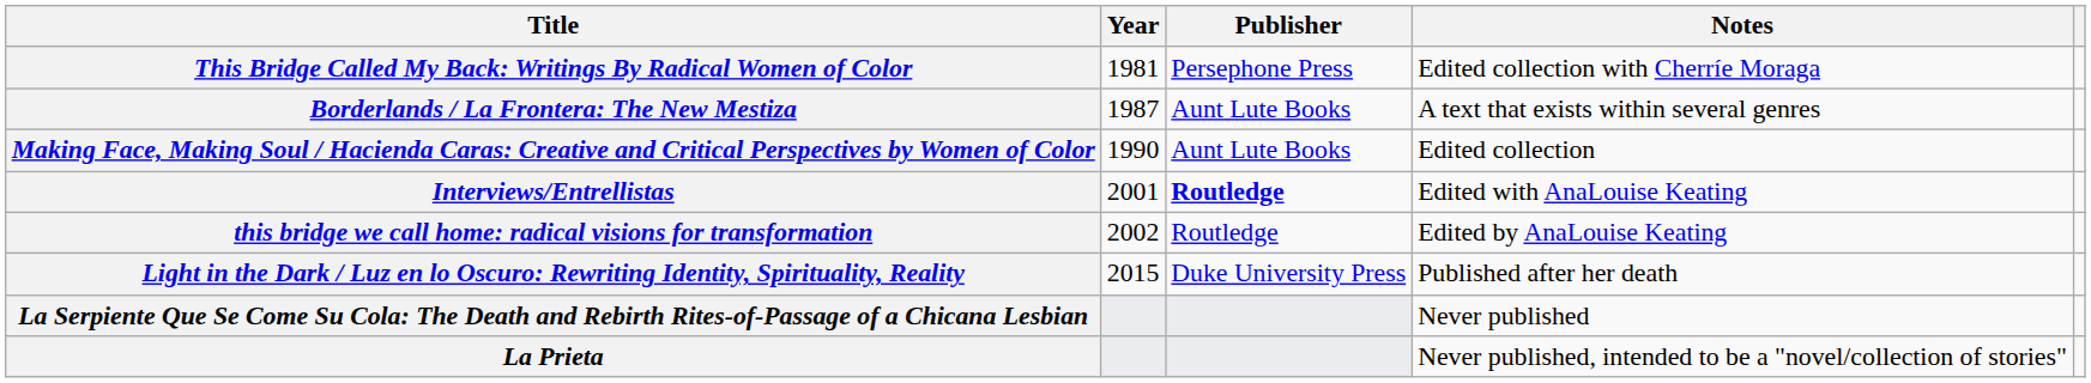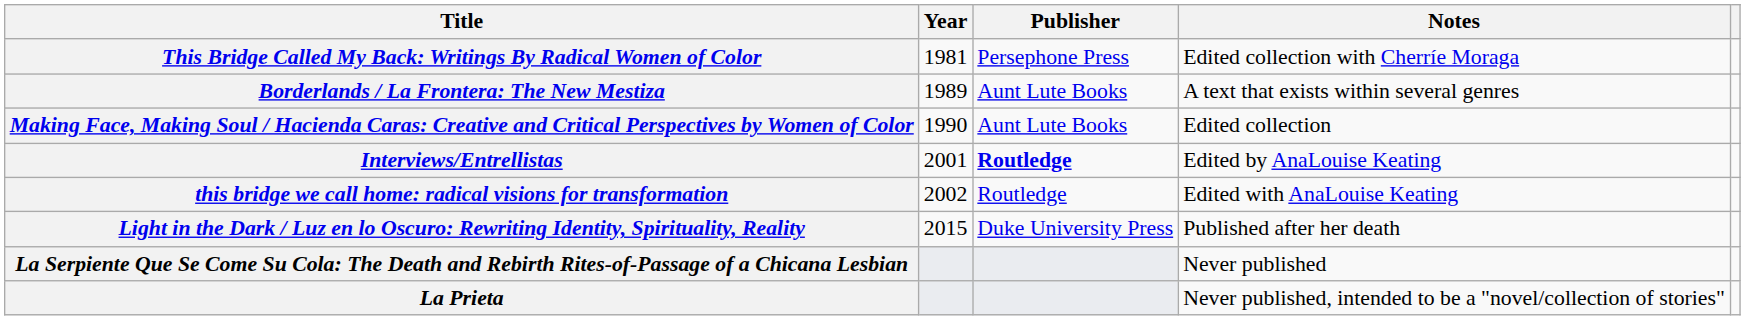Borderlands / La Frontera: The New Mestiza | Year: 1987 -> 1989
Interviews/Entrellistas | Notes: Edited with AnaLouise Keating -> Edited by AnaLouise Keating
this bridge we call home: radical visions for transformation | Notes: Edited by AnaLouise Keating -> Edited with AnaLouise Keating
